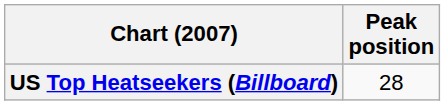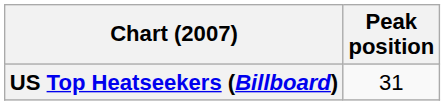US Top Heatseekers (Billboard) | Peak position: 28 -> 31
